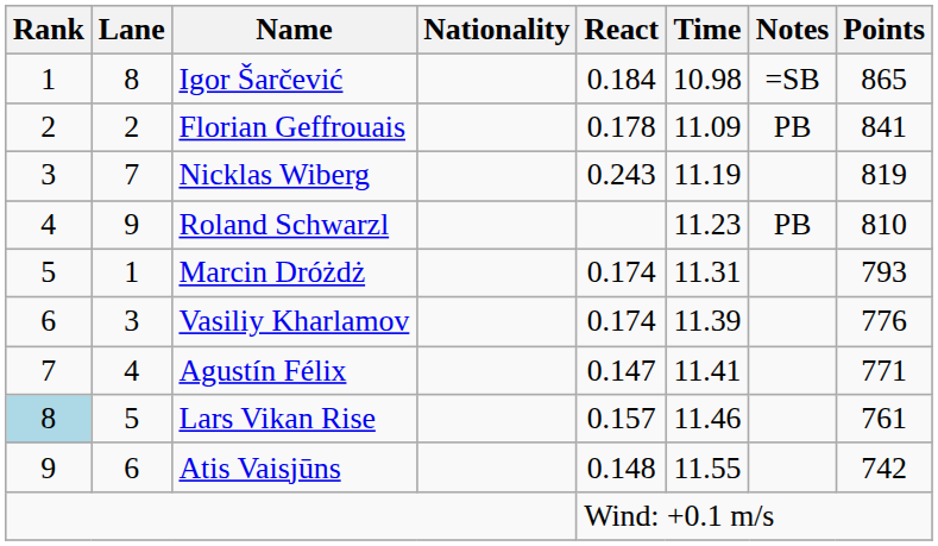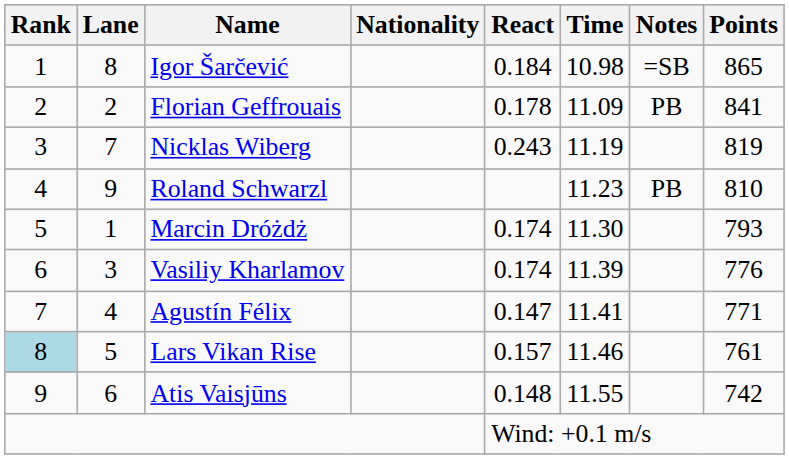Marcin Dróżdż | Time: 11.31 -> 11.30
